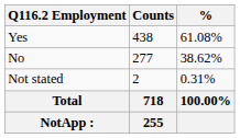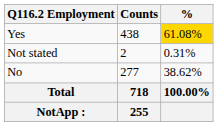Yes | %: no background -> gold background
rows swapped: No <-> Not stated
